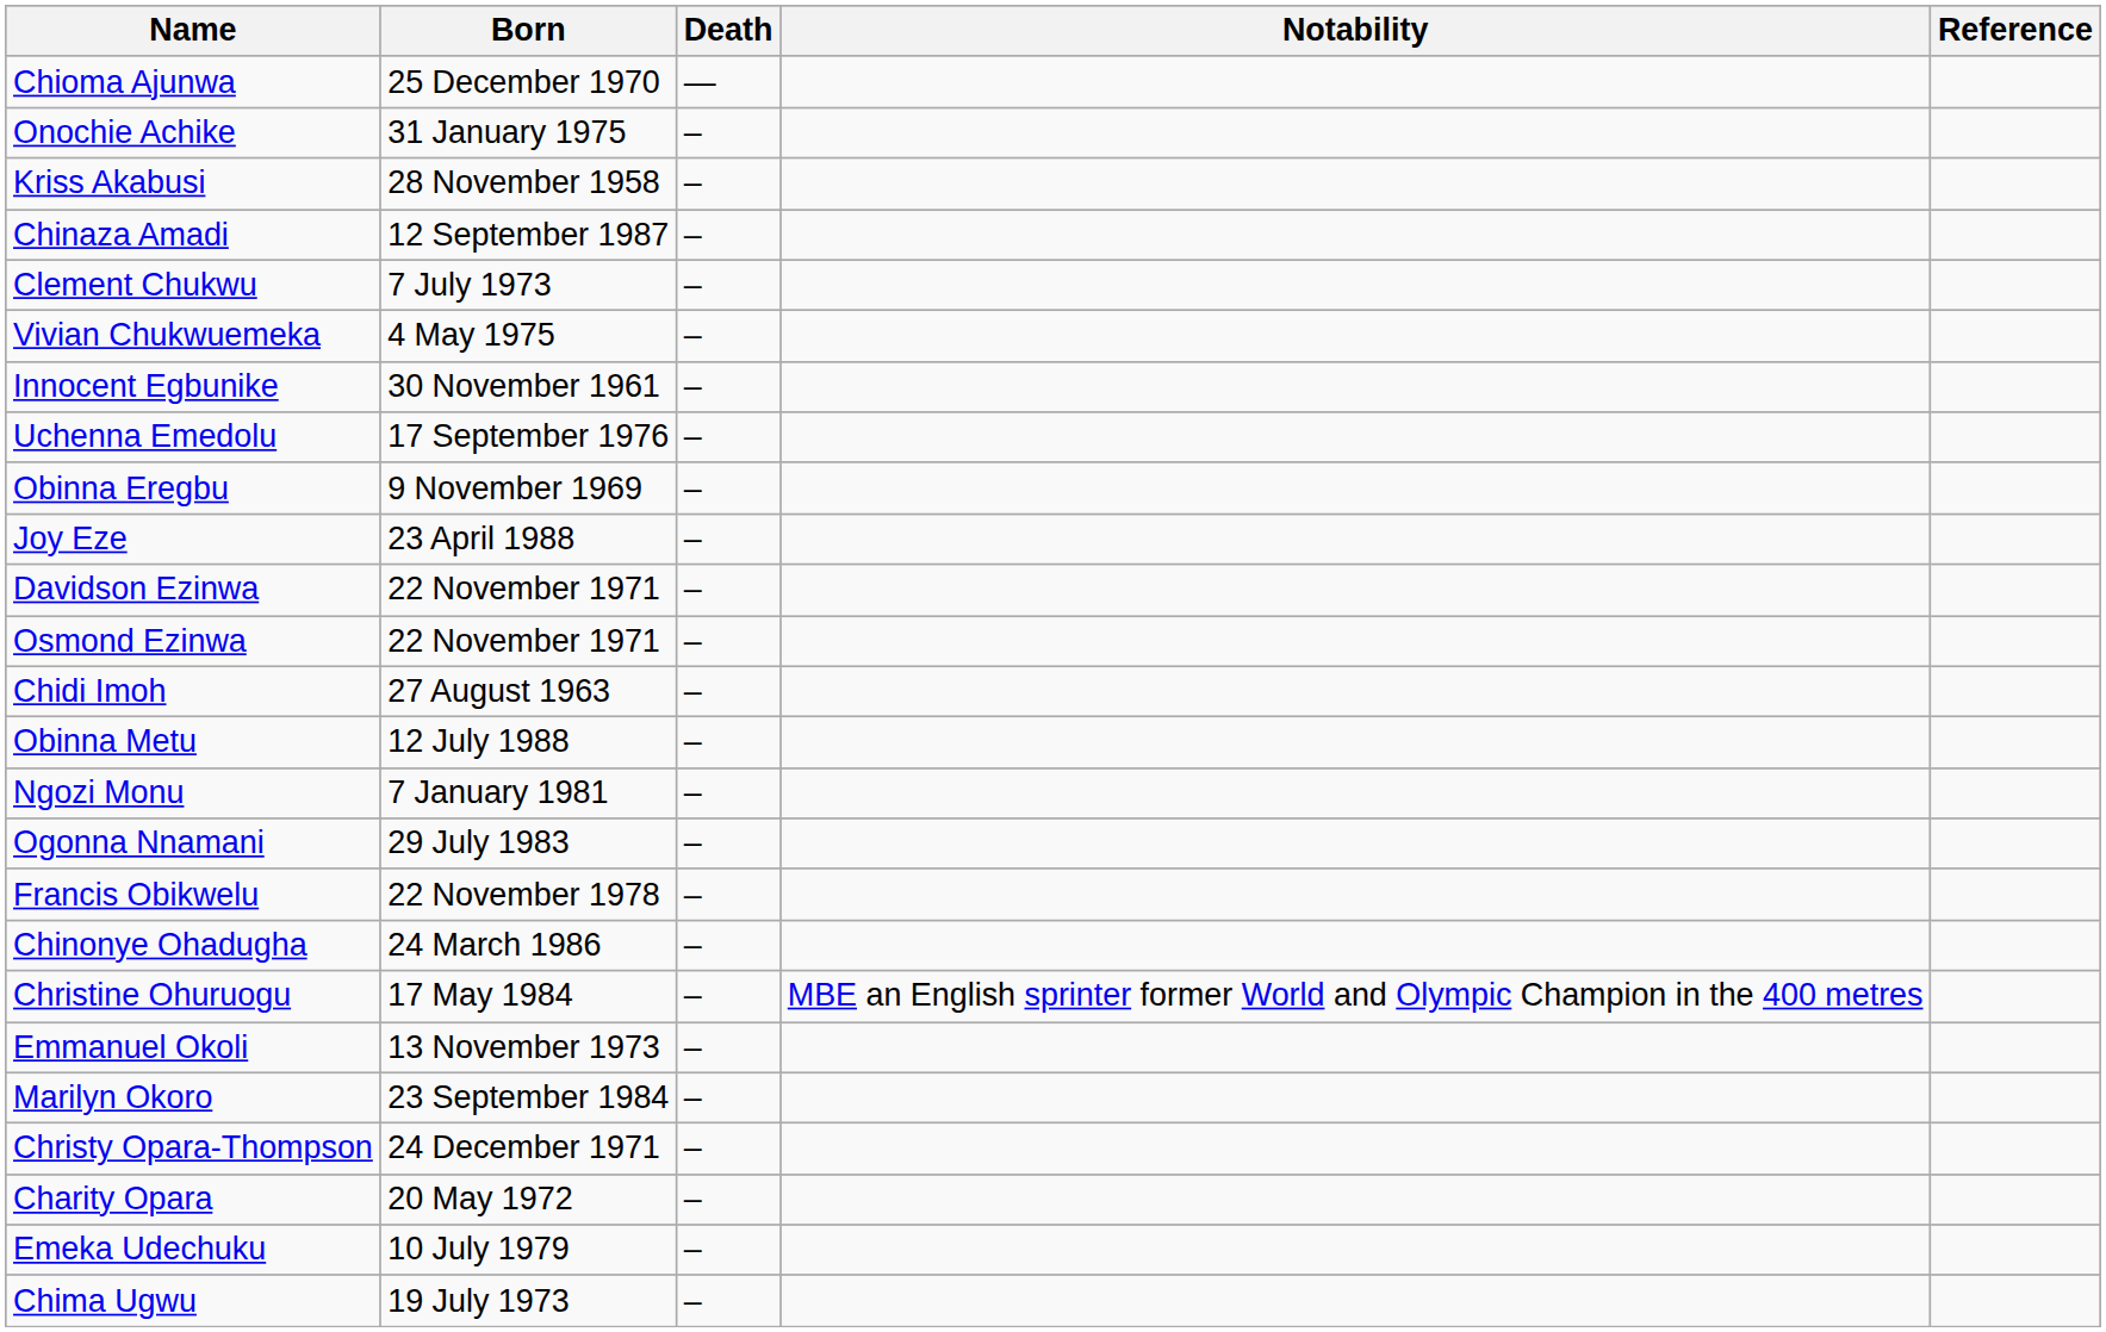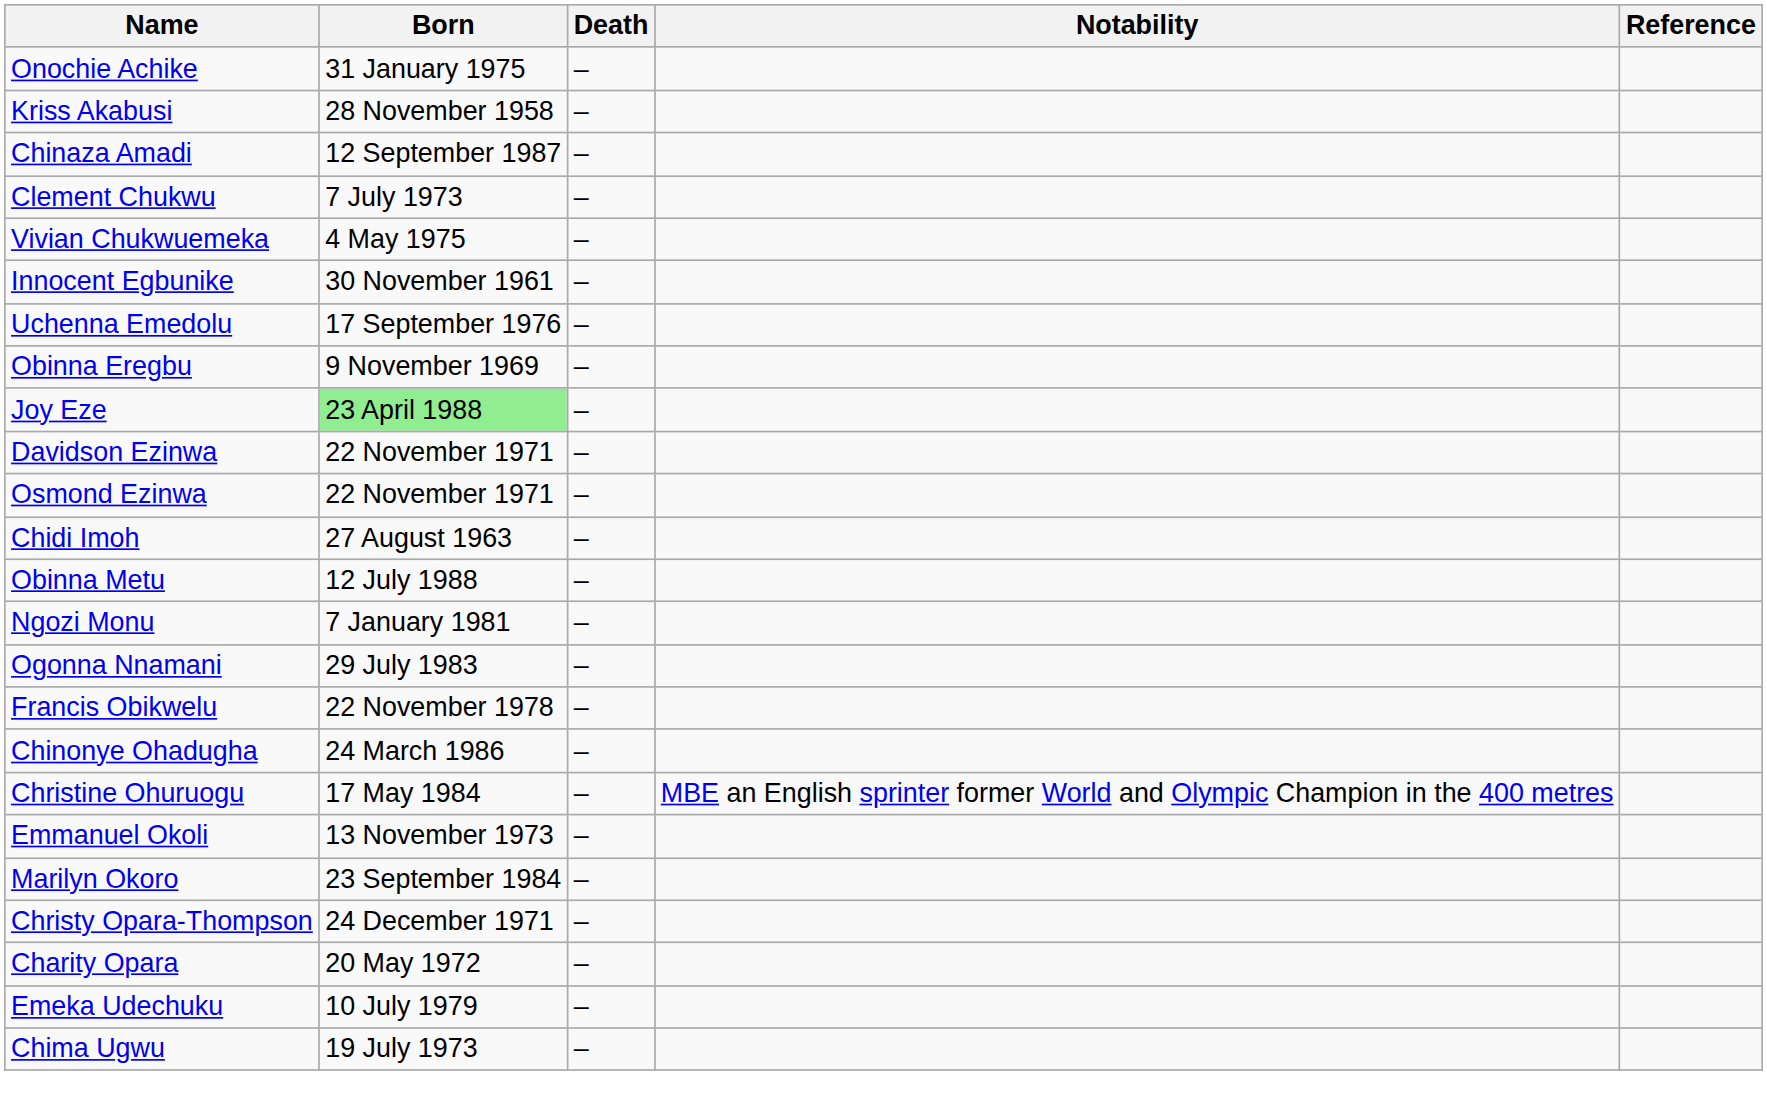- row: Chioma Ajunwa | 25 December 1970 | —
Joy Eze | Born: no background -> lightgreen background
